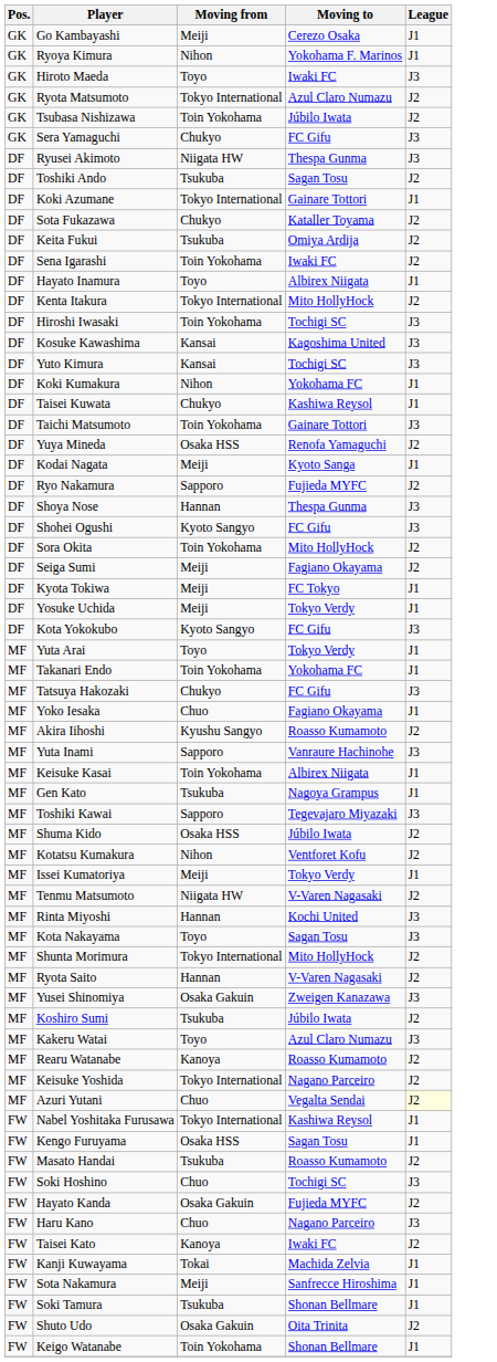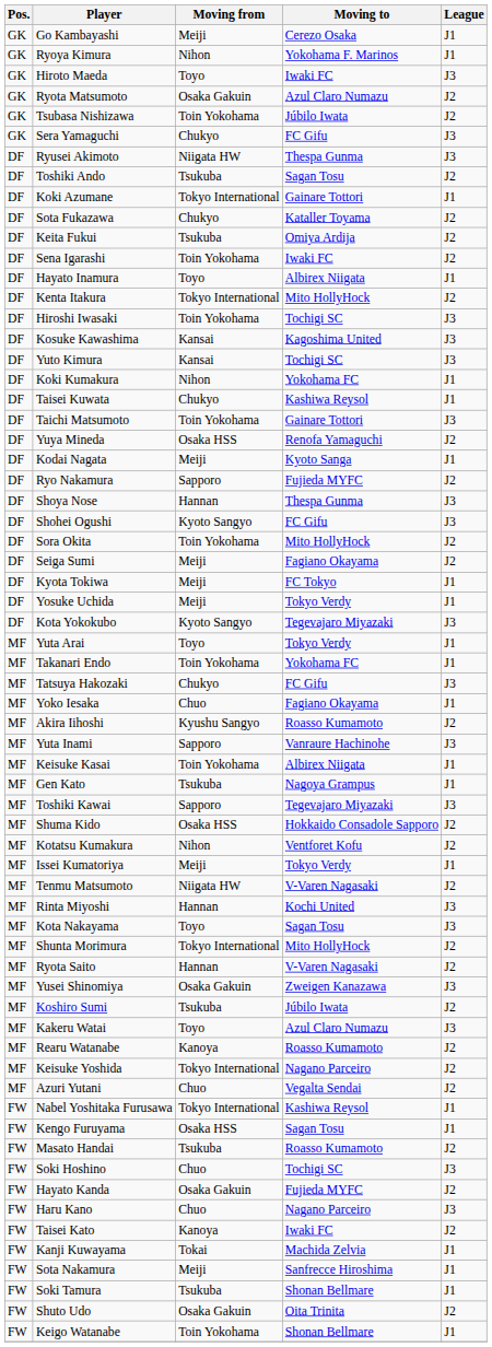Ryota Matsumoto | Moving from: Tokyo International -> Osaka Gakuin
Kota Yokokubo | Moving to: FC Gifu -> Tegevajaro Miyazaki
Shuma Kido | Moving to: Júbilo Iwata -> Hokkaido Consadole Sapporo
Azuri Yutani | League: lightyellow background -> no background
